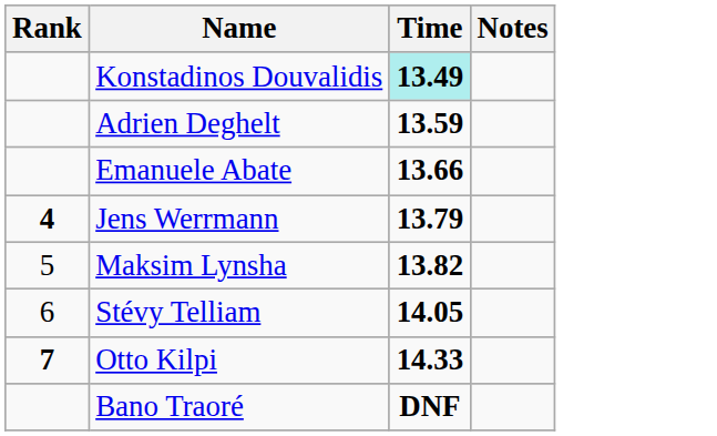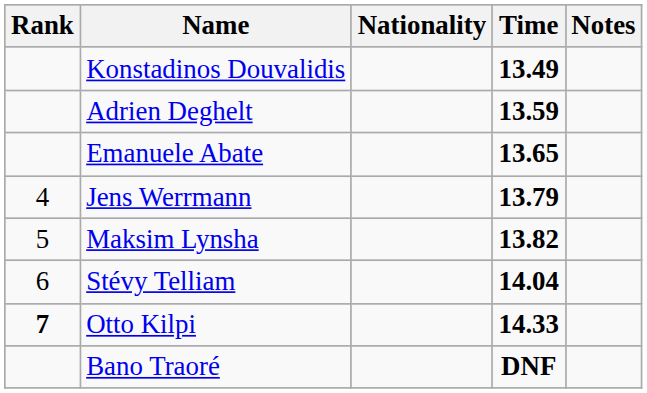+ column: Nationality
Konstadinos Douvalidis | Time: paleturquoise background -> no background
Emanuele Abate | Time: 13.66 -> 13.65
Jens Werrmann | Rank: bold -> normal
Stévy Telliam | Time: 14.05 -> 14.04
